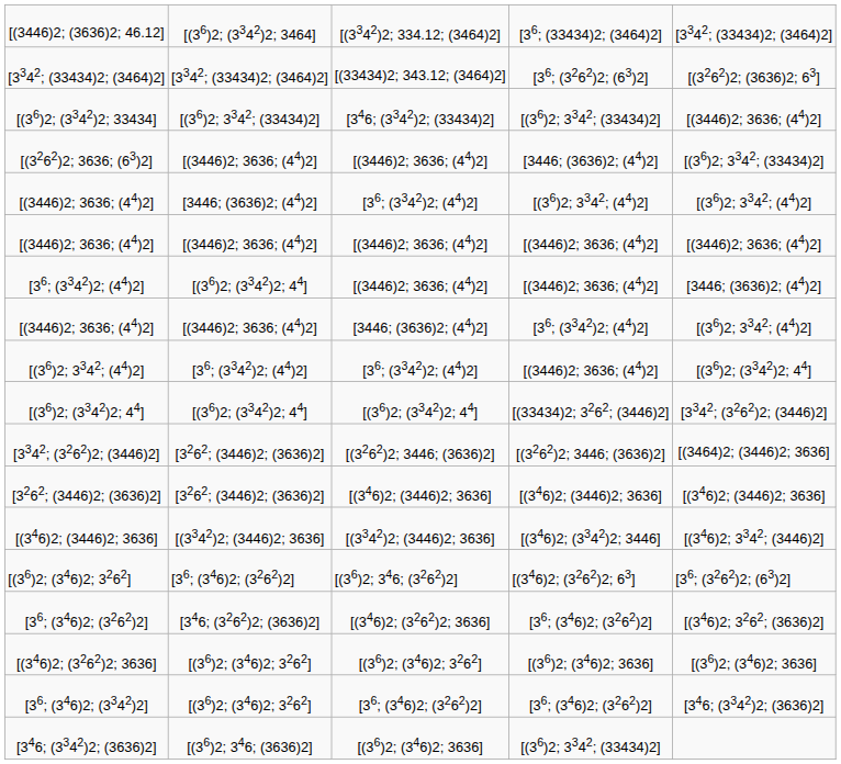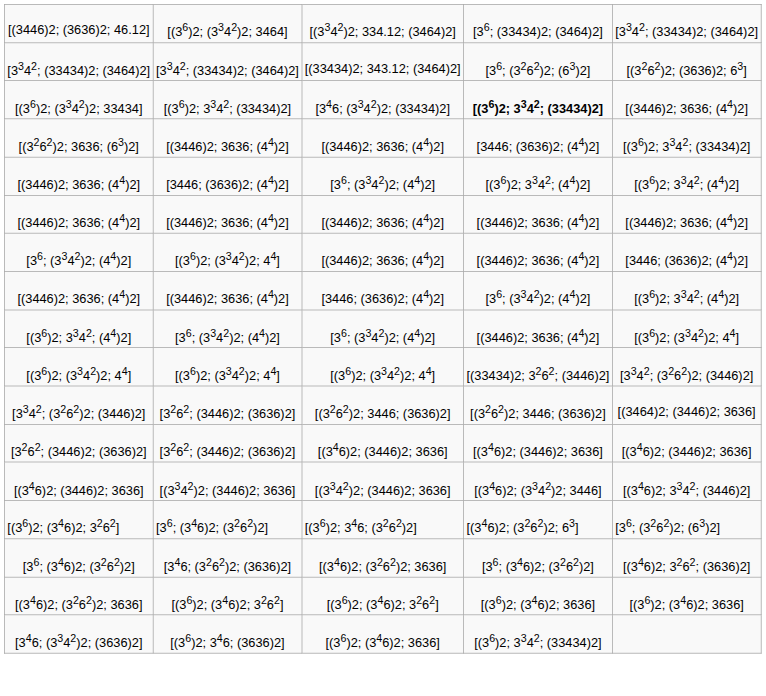[(36)2; (3342)2; 33434] | column 4: normal -> bold
- row: [36; (346)2; (3342)2] | [(36)2; (346)2; 3262] | [36; (346)2; (3262)2] | [36; (346)2; (3262)2] | [346; (3342)2; (3636)2]
